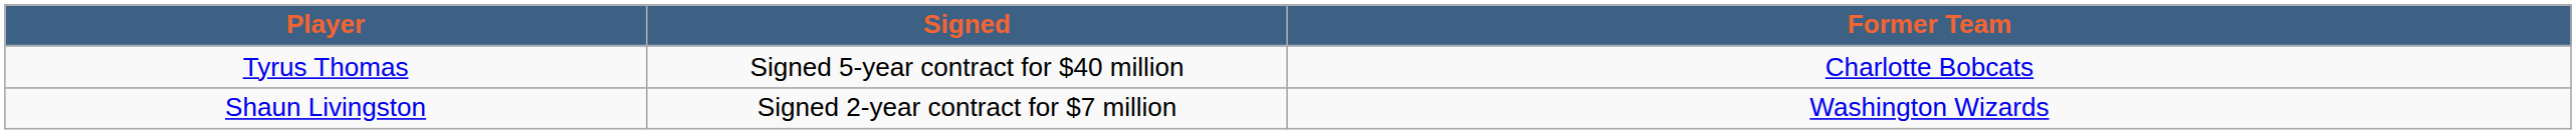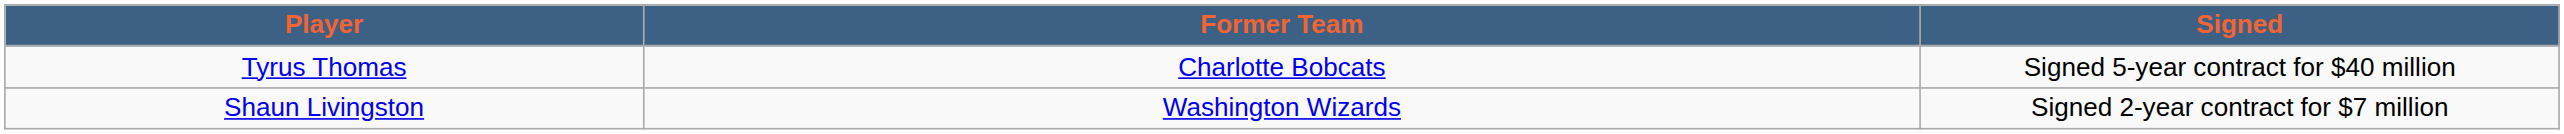columns swapped: Signed <-> Former Team
